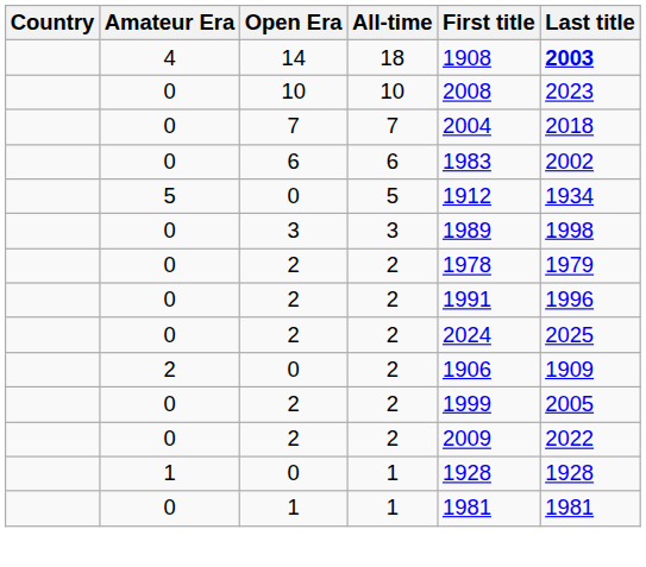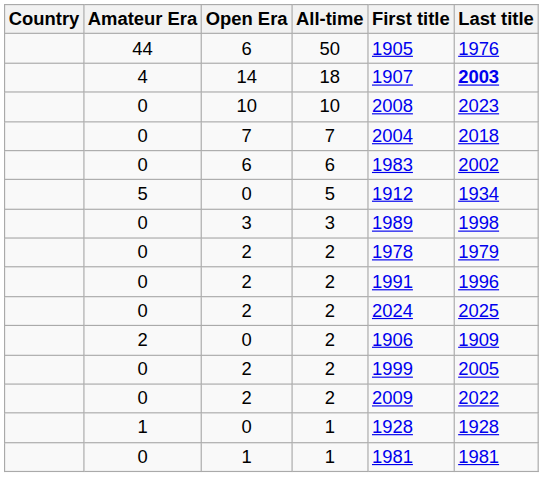+ row: 44 | 6 | 50 | 1905 | 1976
18 | First title: 1908 -> 1907
